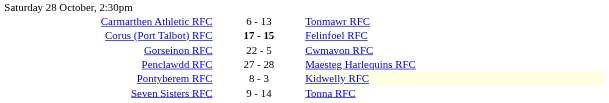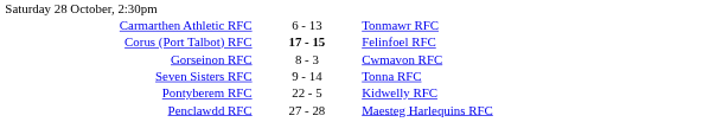Gorseinon RFC | column 2: 22 - 5 -> 8 - 3
rows swapped: Penclawdd RFC <-> Seven Sisters RFC
Pontyberem RFC | column 2: 8 - 3 -> 22 - 5
Pontyberem RFC | column 3: lightyellow background -> no background
